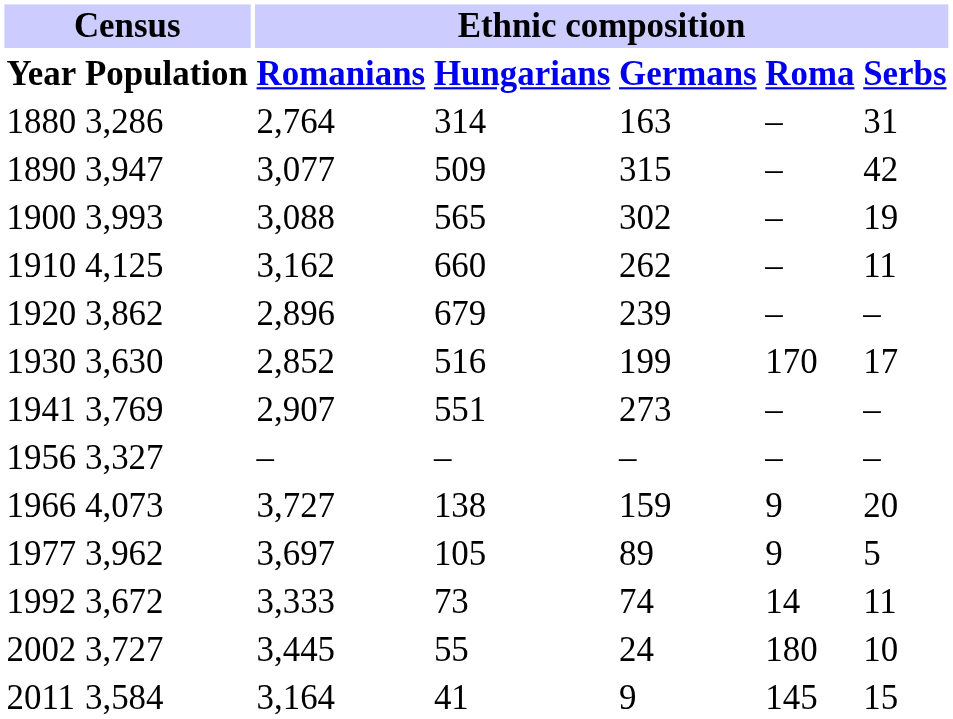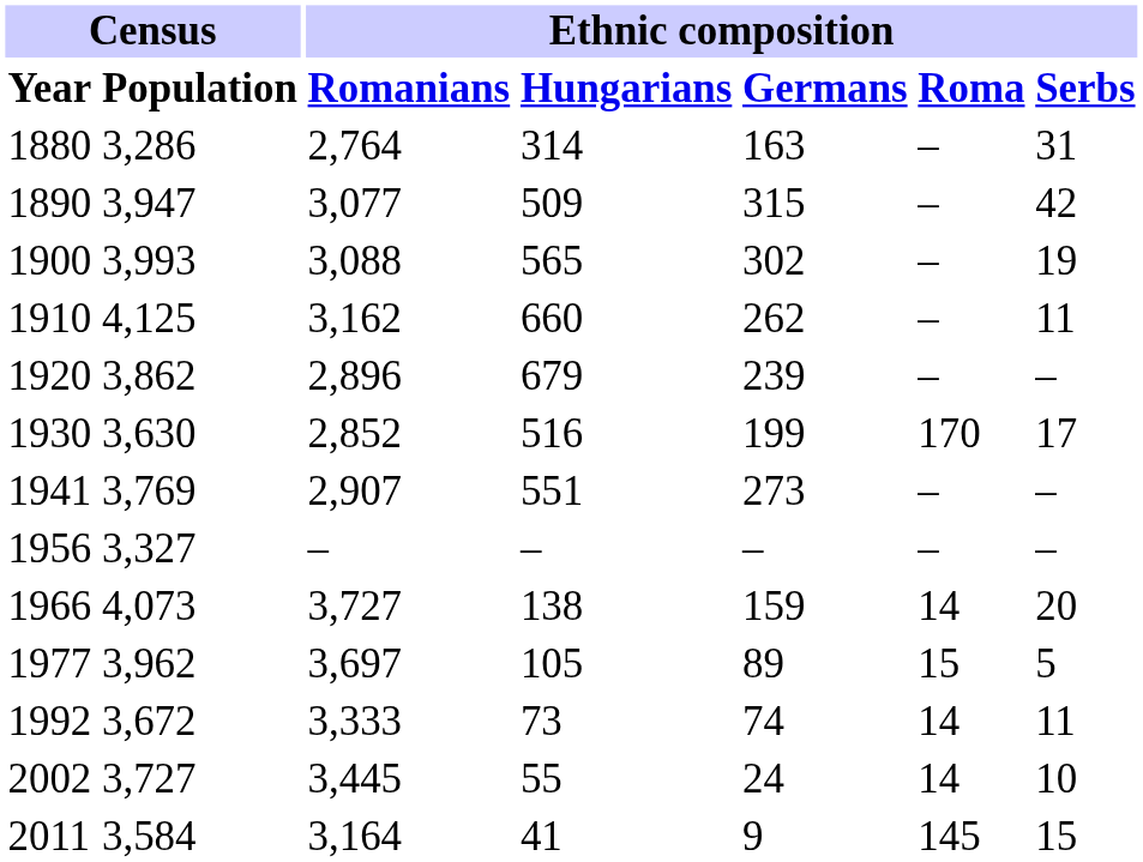1966 | Ethnic composition / Roma: 9 -> 14
1977 | Ethnic composition / Roma: 9 -> 15
2002 | Ethnic composition / Roma: 180 -> 14
